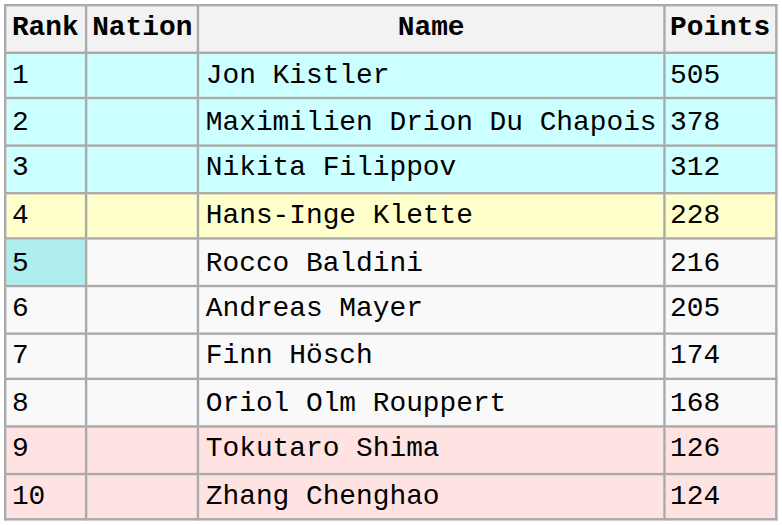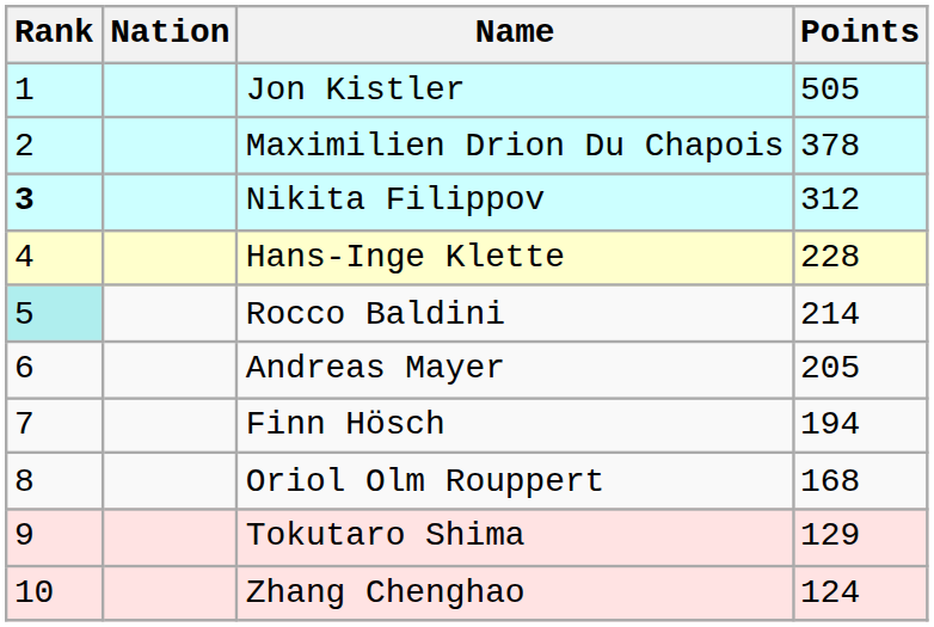Nikita Filippov | Rank: normal -> bold
Rocco Baldini | Points: 216 -> 214
Finn Hösch | Points: 174 -> 194
Tokutaro Shima | Points: 126 -> 129
